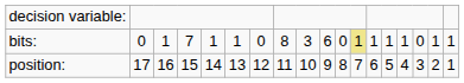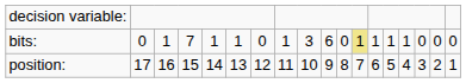bits: | column 8: 8 -> 1
bits: | column 17: 1 -> 0
bits: | column 18: 1 -> 0
